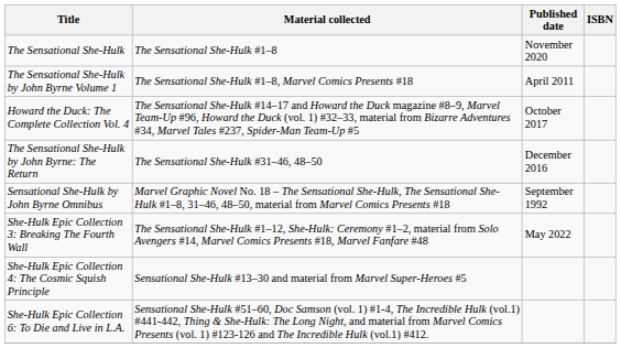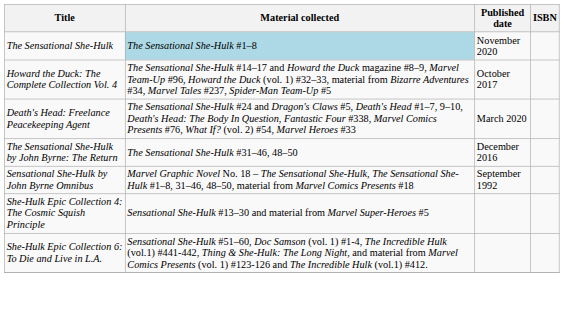The Sensational She-Hulk | Material collected: no background -> lightblue background
- row: The Sensational She-Hulk by John Byrne Volume 1 | The Sensational She-Hulk #1–8, Marvel Comics Presents #18 | April 2011
+ row: Death's Head: Freelance Peacekeeping Agent | The Sensational She-Hulk #24 and Dragon's Claws #5, Death's Head #1–7, 9–10, Death's Head: The Body In Question, Fantastic Four #338, Marvel Comics Presents #76, What If? (vol. 2) #54, Marvel Heroes #33 | March 2020
- row: She-Hulk Epic Collection 3: Breaking The Fourth Wall | The Sensational She-Hulk #1–12, She-Hulk: Ceremony #1–2, material from Solo Avengers #14, Marvel Comics Presents #18, Marvel Fanfare #48 | May 2022
